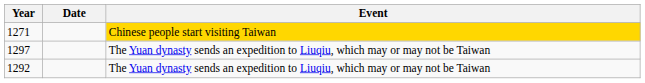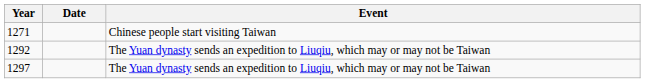1271 | Event: gold background -> no background
rows swapped: 1292 <-> 1297
